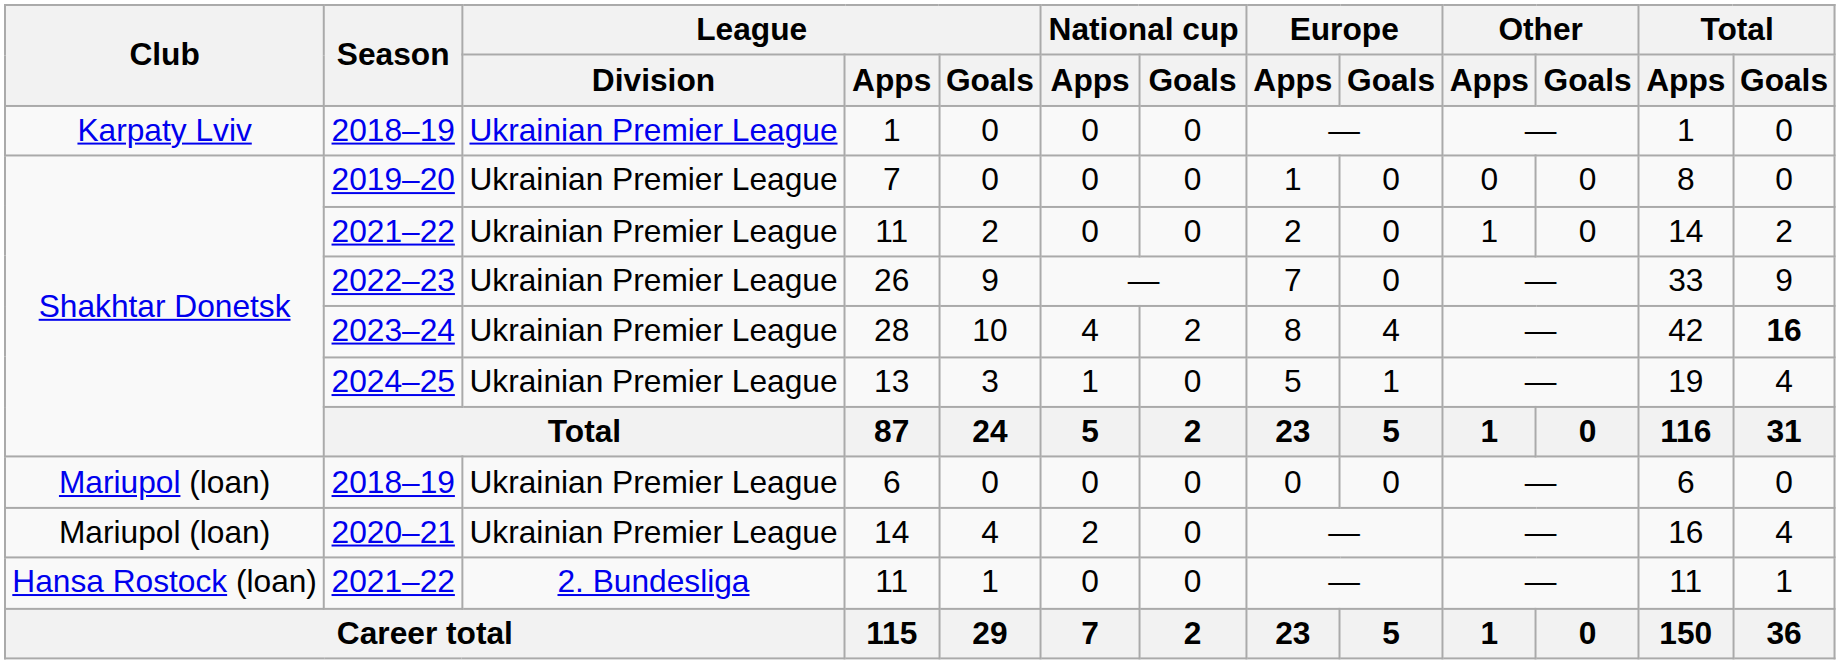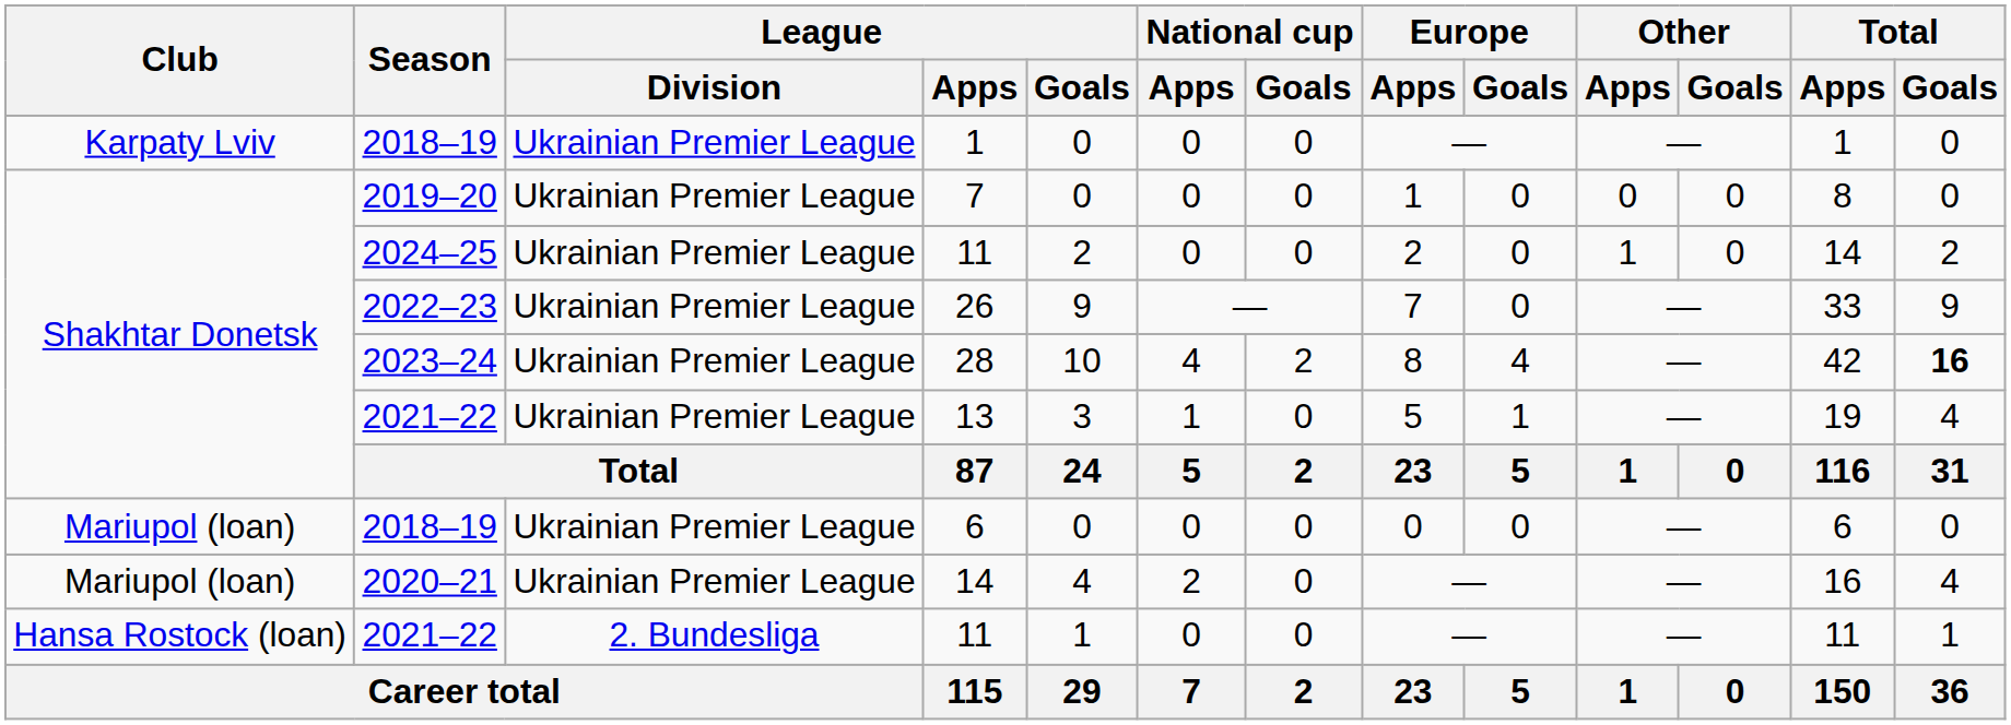Shakhtar Donetsk / 11 | Season: 2021–22 -> 2024–25
13 | Season: 2024–25 -> 2021–22
